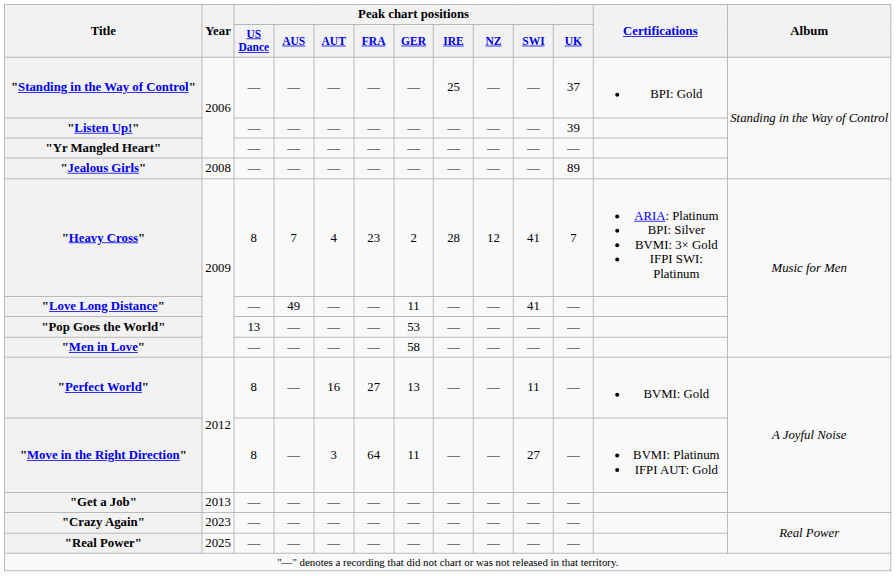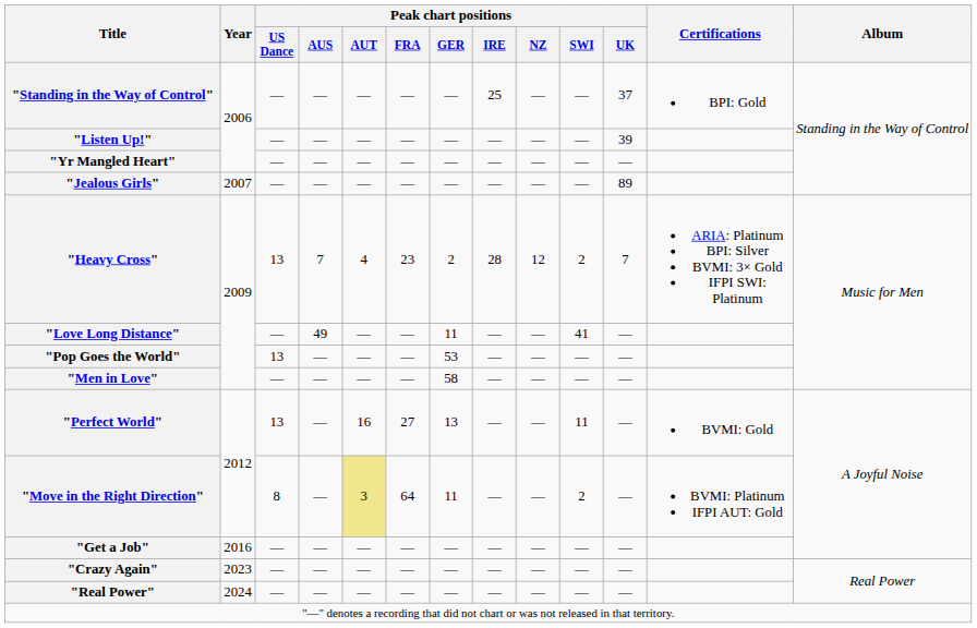"Jealous Girls" | Year: 2008 -> 2007
"Heavy Cross" | Peak chart positions / US Dance: 8 -> 13
"Heavy Cross" | Peak chart positions / SWI: 41 -> 2
"Perfect World" | Peak chart positions / US Dance: 8 -> 13
"Move in the Right Direction" | Peak chart positions / AUT: no background -> khaki background
"Move in the Right Direction" | Peak chart positions / SWI: 27 -> 2
"Get a Job" | Year: 2013 -> 2016
"Real Power" | Year: 2025 -> 2024
